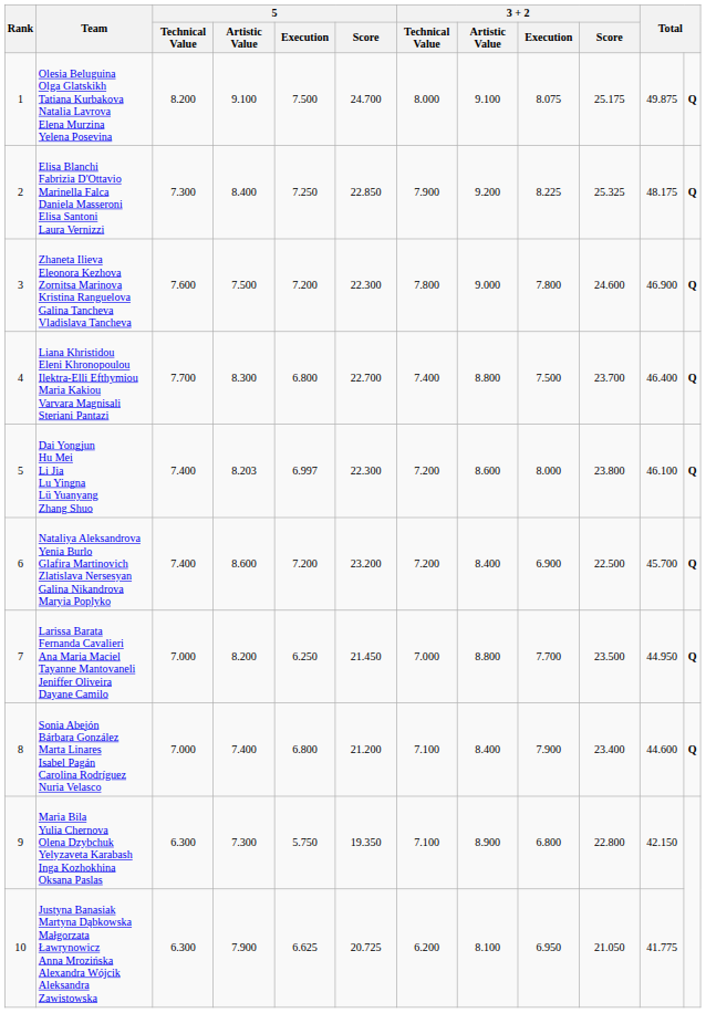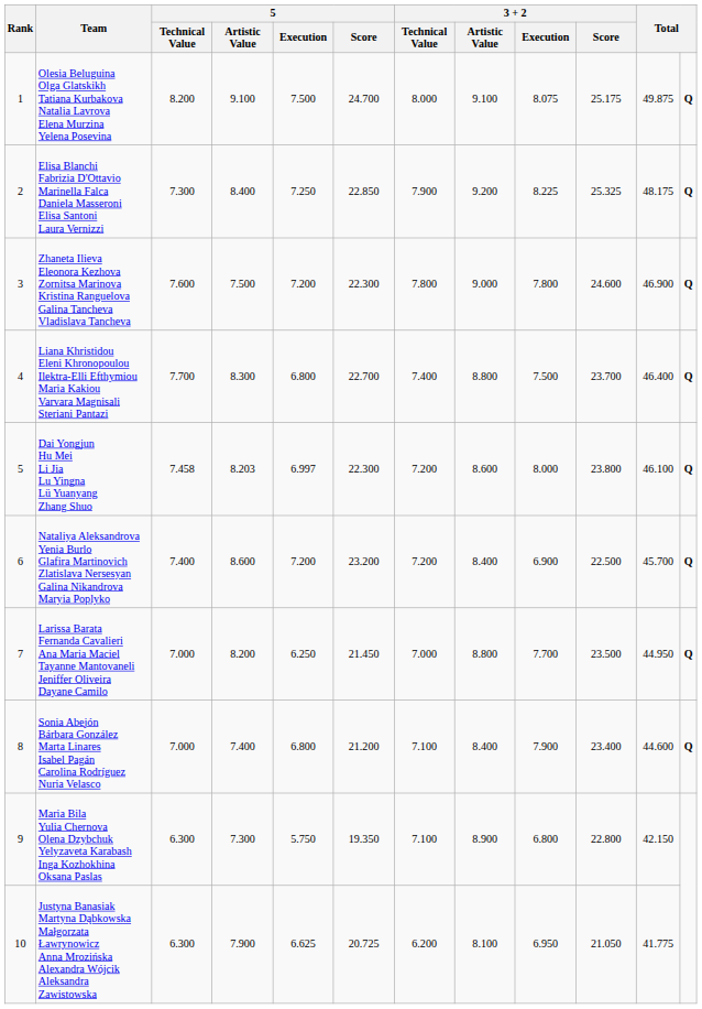Dai Yongjun Hu Mei Li Jia Lu Yingna Lü Yuanyang Zhang Shuo | 5 / Technical Value: 7.400 -> 7.458
